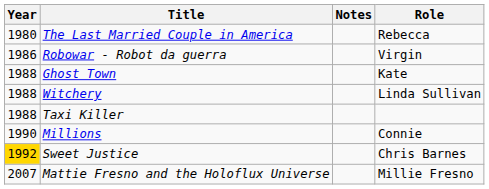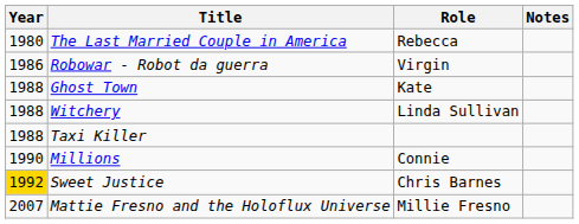columns swapped: Role <-> Notes
